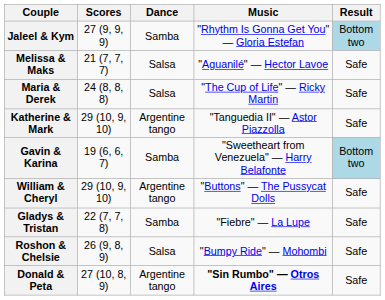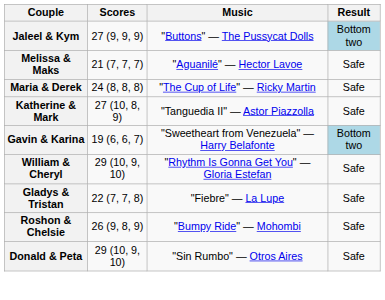- column: Dance | Samba | Salsa | Salsa | Argentine tango | Samba | Argentine tango | Samba | Salsa | Argentine tango
Jaleel & Kym | Music: "Rhythm Is Gonna Get You" — Gloria Estefan -> "Buttons" — The Pussycat Dolls
Katherine & Mark | Scores: 29 (10, 9, 10) -> 27 (10, 8, 9)
William & Cheryl | Music: "Buttons" — The Pussycat Dolls -> "Rhythm Is Gonna Get You" — Gloria Estefan
Donald & Peta | Scores: 27 (10, 8, 9) -> 29 (10, 9, 10)
Donald & Peta | Music: bold -> normal
